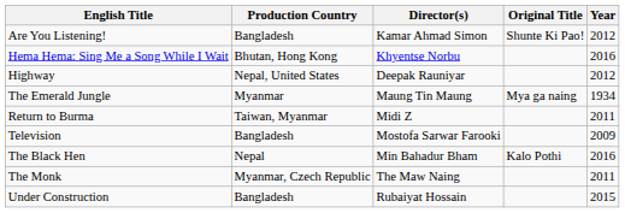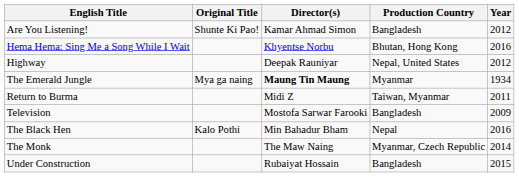columns swapped: Original Title <-> Production Country
The Emerald Jungle | Director(s): normal -> bold
The Monk | Year: 2011 -> 2014
